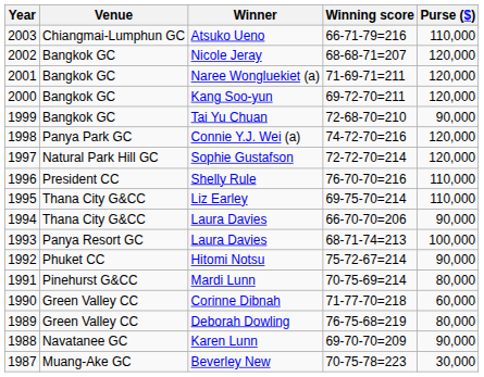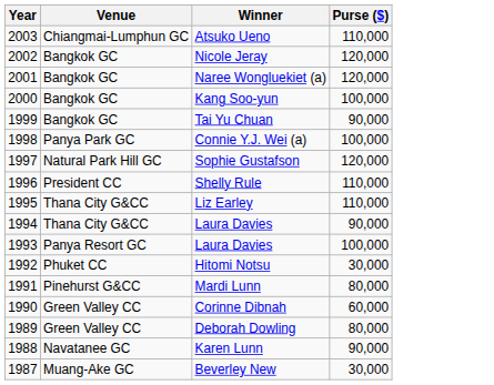- column: Winning score | 66-71-79=216 | 68-68-71=207 | 71-69-71=211 | 69-72-70=211 | 72-68-70=210 | 74-72-70=216 | 72-72-70=214 | 76-70-70=216 | 69-75-70=214 | 66-70-70=206 | 68-71-74=213 | 75-72-67=214 | 70-75-69=214 | 71-77-70=218 | 76-75-68=219 | 69-70-70=209 | 70-75-78=223
Kang Soo-yun | Purse ($): 120,000 -> 100,000
Connie Y.J. Wei (a) | Purse ($): 120,000 -> 100,000
Hitomi Notsu | Purse ($): 90,000 -> 30,000
